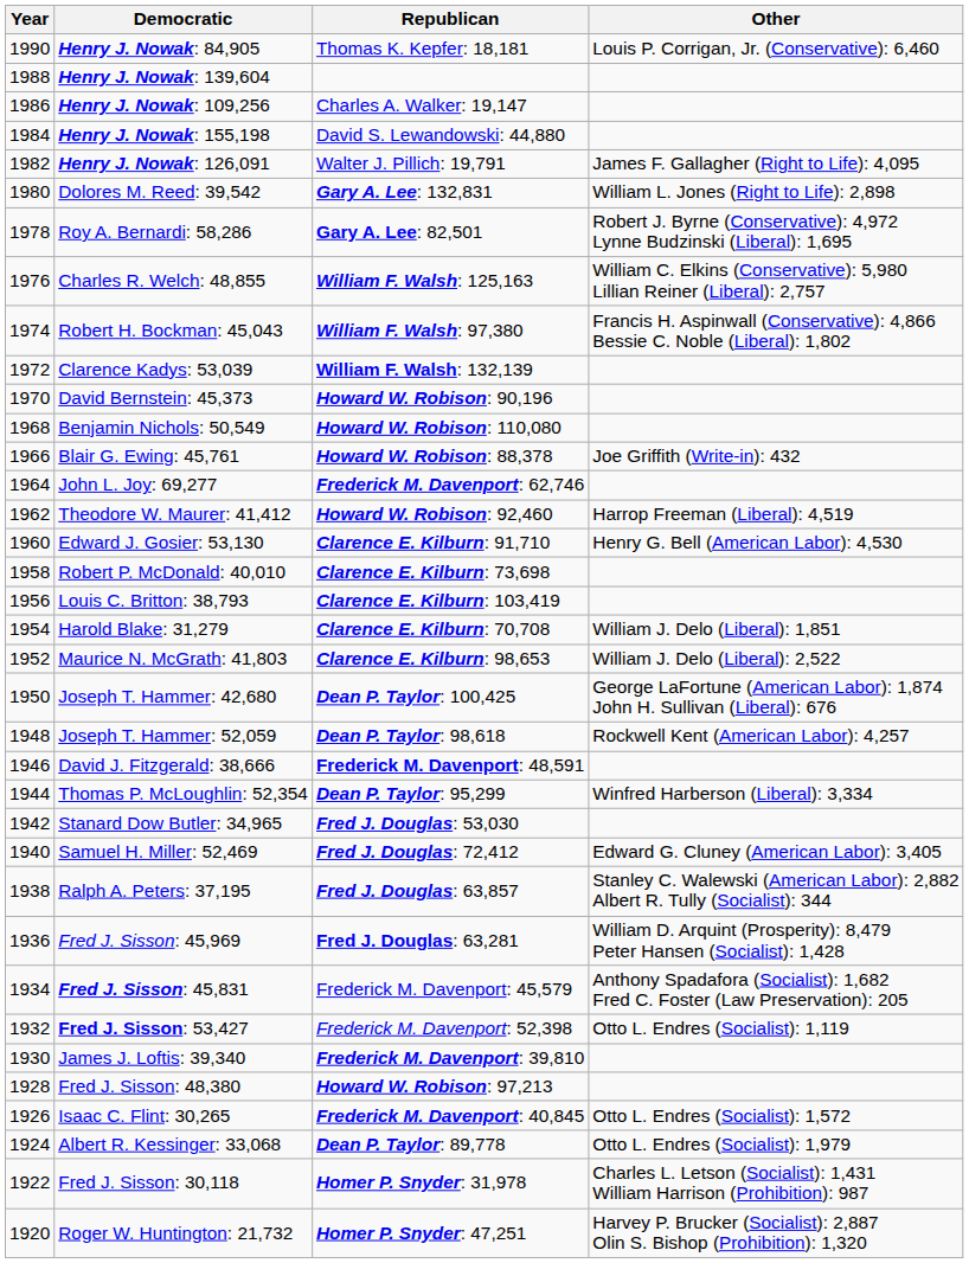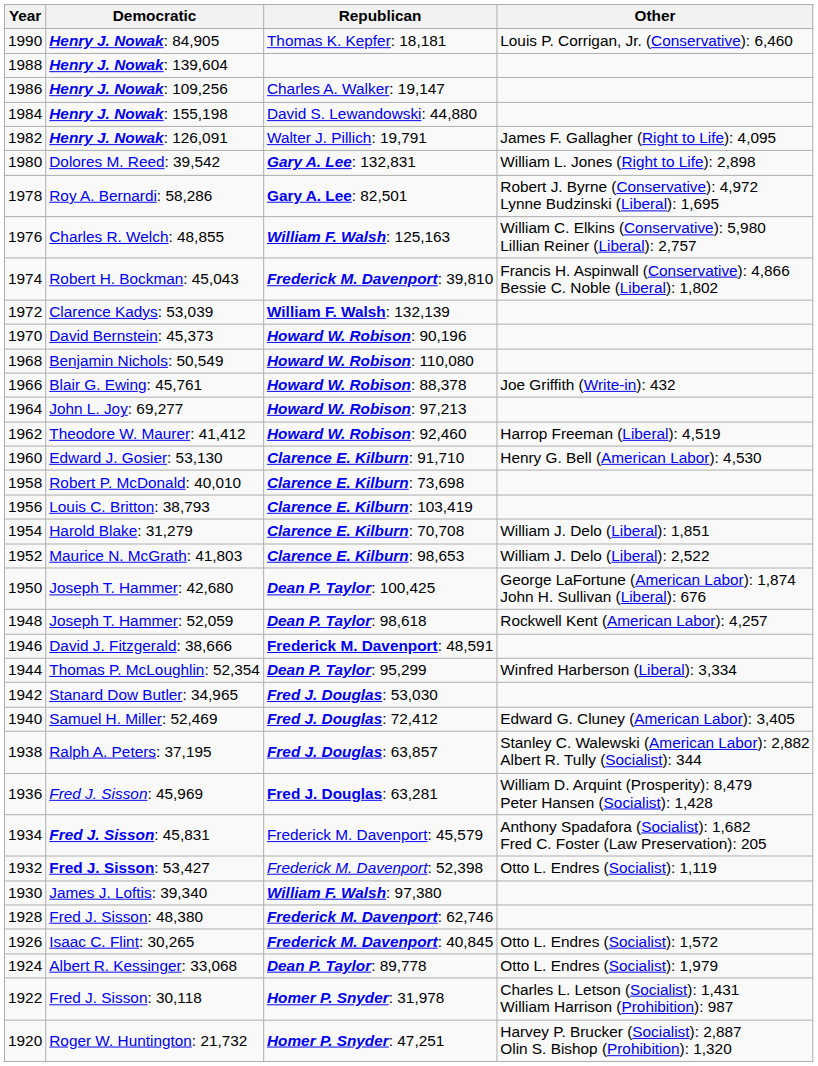Robert H. Bockman: 45,043 | Republican: William F. Walsh: 97,380 -> Frederick M. Davenport: 39,810
John L. Joy: 69,277 | Republican: Frederick M. Davenport: 62,746 -> Howard W. Robison: 97,213
James J. Loftis: 39,340 | Republican: Frederick M. Davenport: 39,810 -> William F. Walsh: 97,380
Fred J. Sisson: 48,380 | Republican: Howard W. Robison: 97,213 -> Frederick M. Davenport: 62,746
